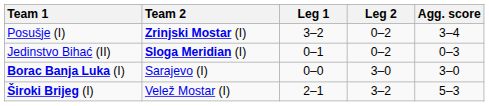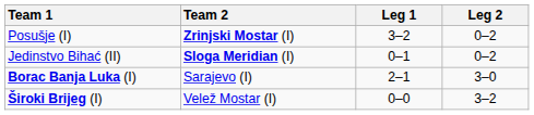- column: Agg. score | 3–4 | 0–3 | 3–0 | 5–3
Borac Banja Luka (I) | Leg 1: 0–0 -> 2–1
Široki Brijeg (I) | Leg 1: 2–1 -> 0–0
